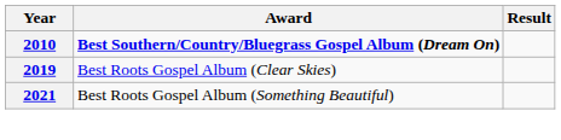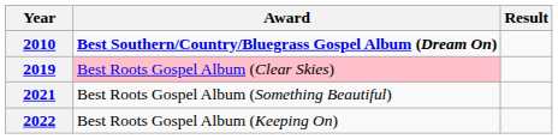2019 | Award: no background -> pink background
+ row: 2022 | Best Roots Gospel Album (Keeping On)
